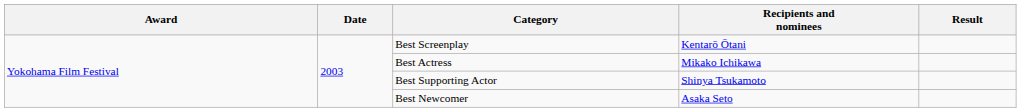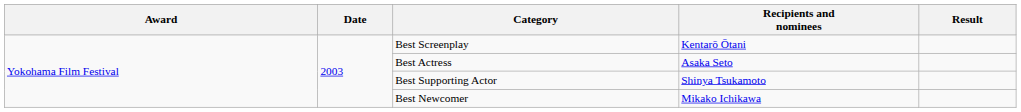Best Actress | Recipients and nominees: Mikako Ichikawa -> Asaka Seto
Best Newcomer | Recipients and nominees: Asaka Seto -> Mikako Ichikawa
